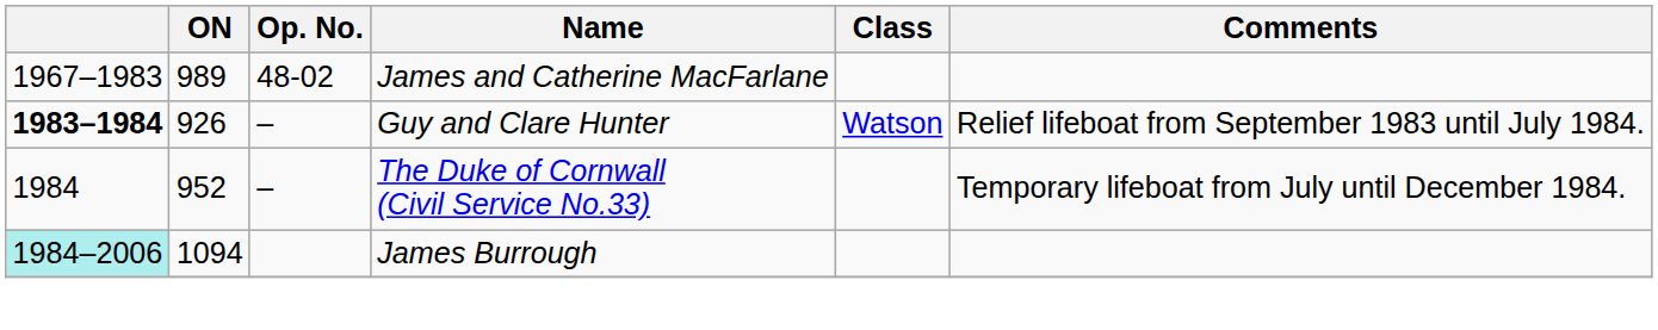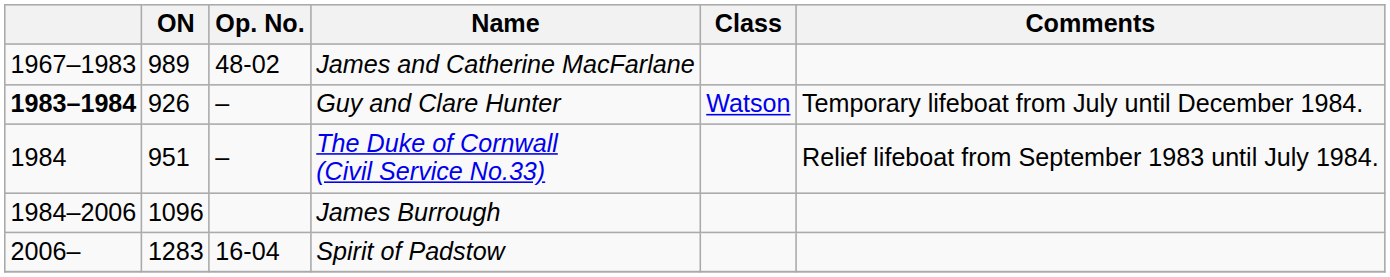Guy and Clare Hunter | Comments: Relief lifeboat from September 1983 until July 1984. -> Temporary lifeboat from July until December 1984.
The Duke of Cornwall (Civil Service No.33) | ON: 952 -> 951
The Duke of Cornwall (Civil Service No.33) | Comments: Temporary lifeboat from July until December 1984. -> Relief lifeboat from September 1983 until July 1984.
James Burrough | column 1: paleturquoise background -> no background
James Burrough | ON: 1094 -> 1096
+ row: 2006– | 1283 | 16-04 | Spirit of Padstow
